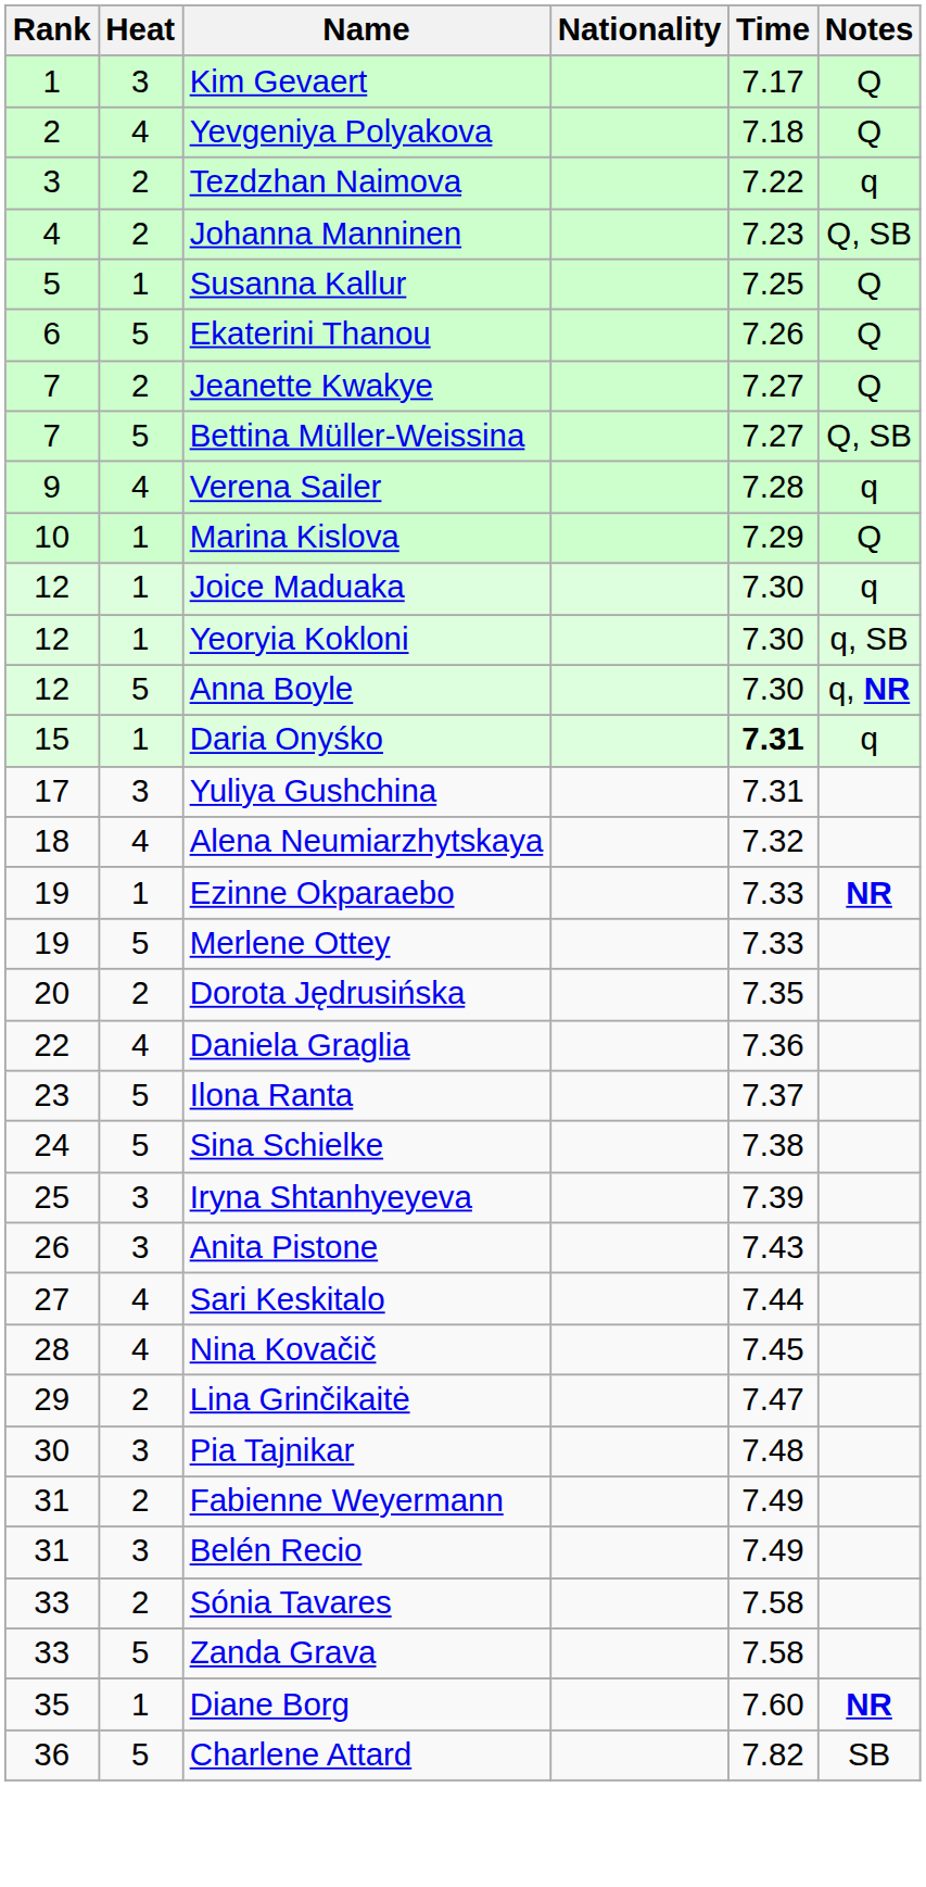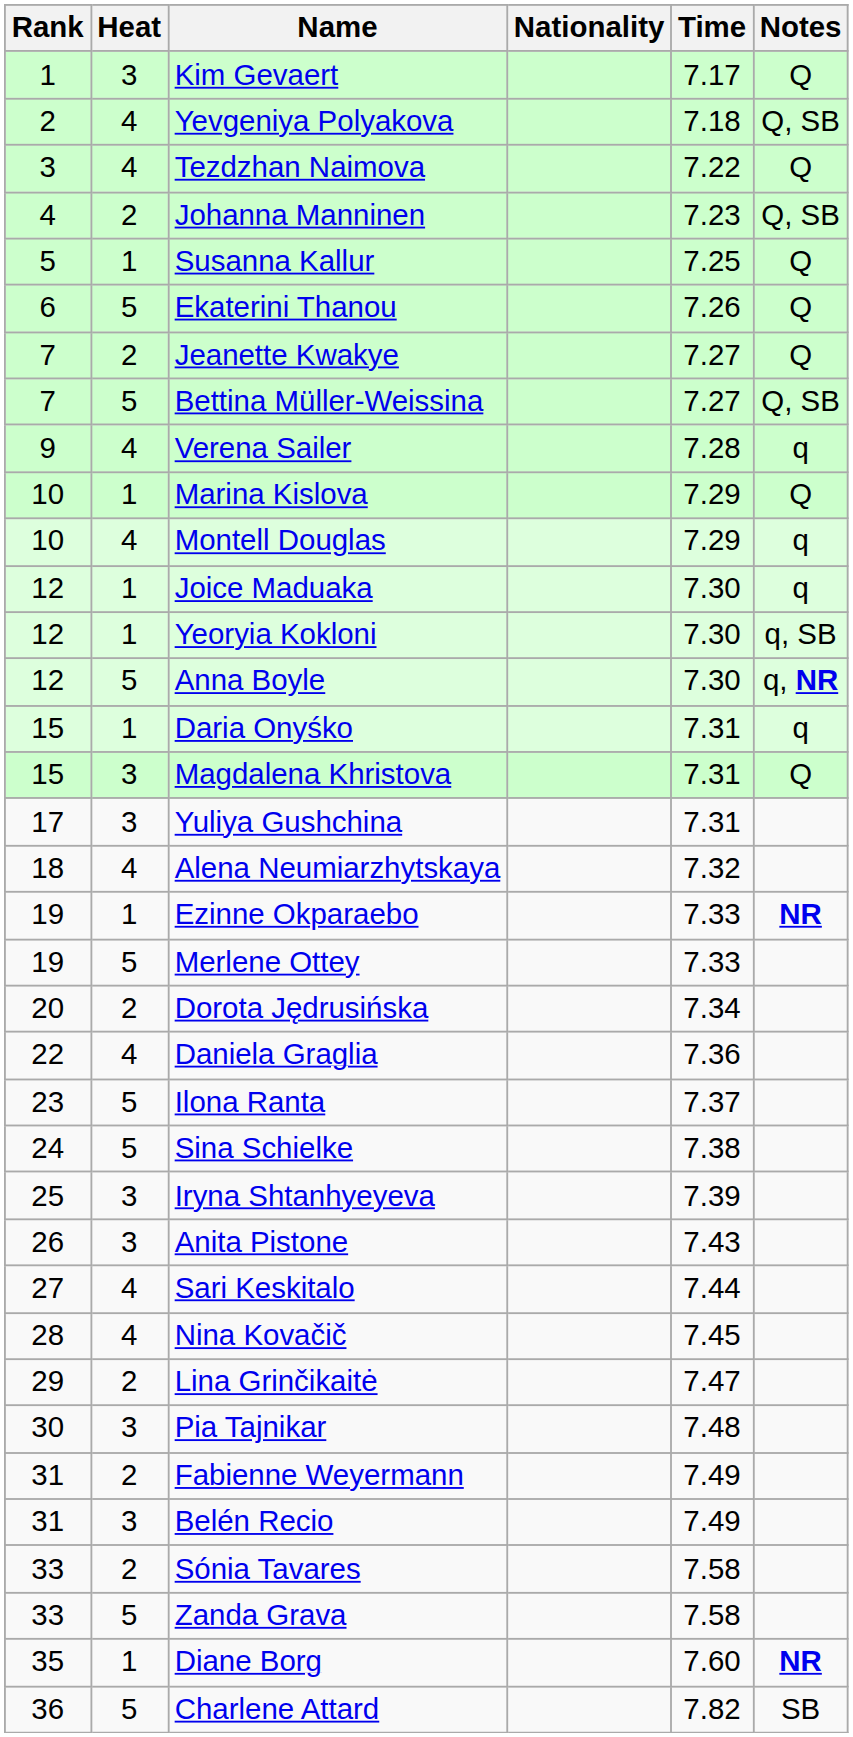Yevgeniya Polyakova | Notes: Q -> Q, SB
Tezdzhan Naimova | Heat: 2 -> 4
Tezdzhan Naimova | Notes: q -> Q
+ row: 10 | 4 | Montell Douglas | 7.29 | q
Daria Onyśko | Time: bold -> normal
+ row: 15 | 3 | Magdalena Khristova | 7.31 | Q
Dorota Jędrusińska | Time: 7.35 -> 7.34
